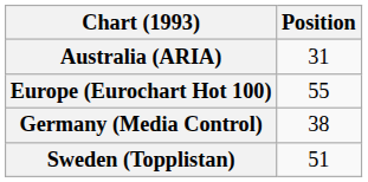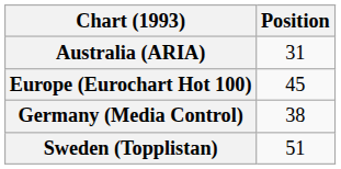Europe (Eurochart Hot 100) | Position: 55 -> 45
